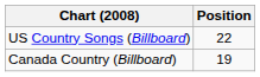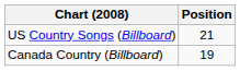US Country Songs (Billboard) | Position: 22 -> 21
